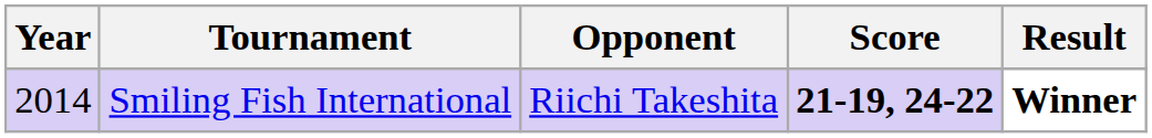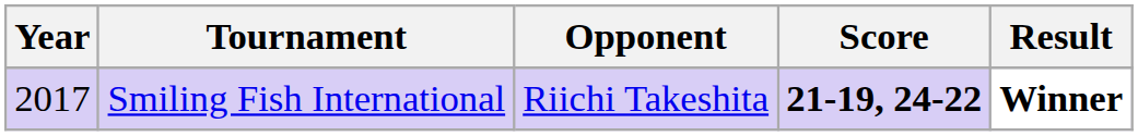Smiling Fish International | Year: 2014 -> 2017
